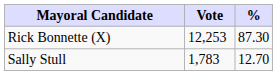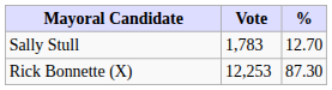rows swapped: Rick Bonnette (X) <-> Sally Stull
